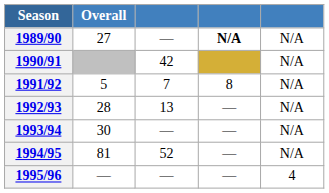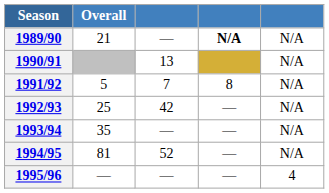1989/90 | Overall: 27 -> 21
1990/91 | column 3: 42 -> 13
1992/93 | Overall: 28 -> 25
1992/93 | column 3: 13 -> 42
1993/94 | Overall: 30 -> 35
